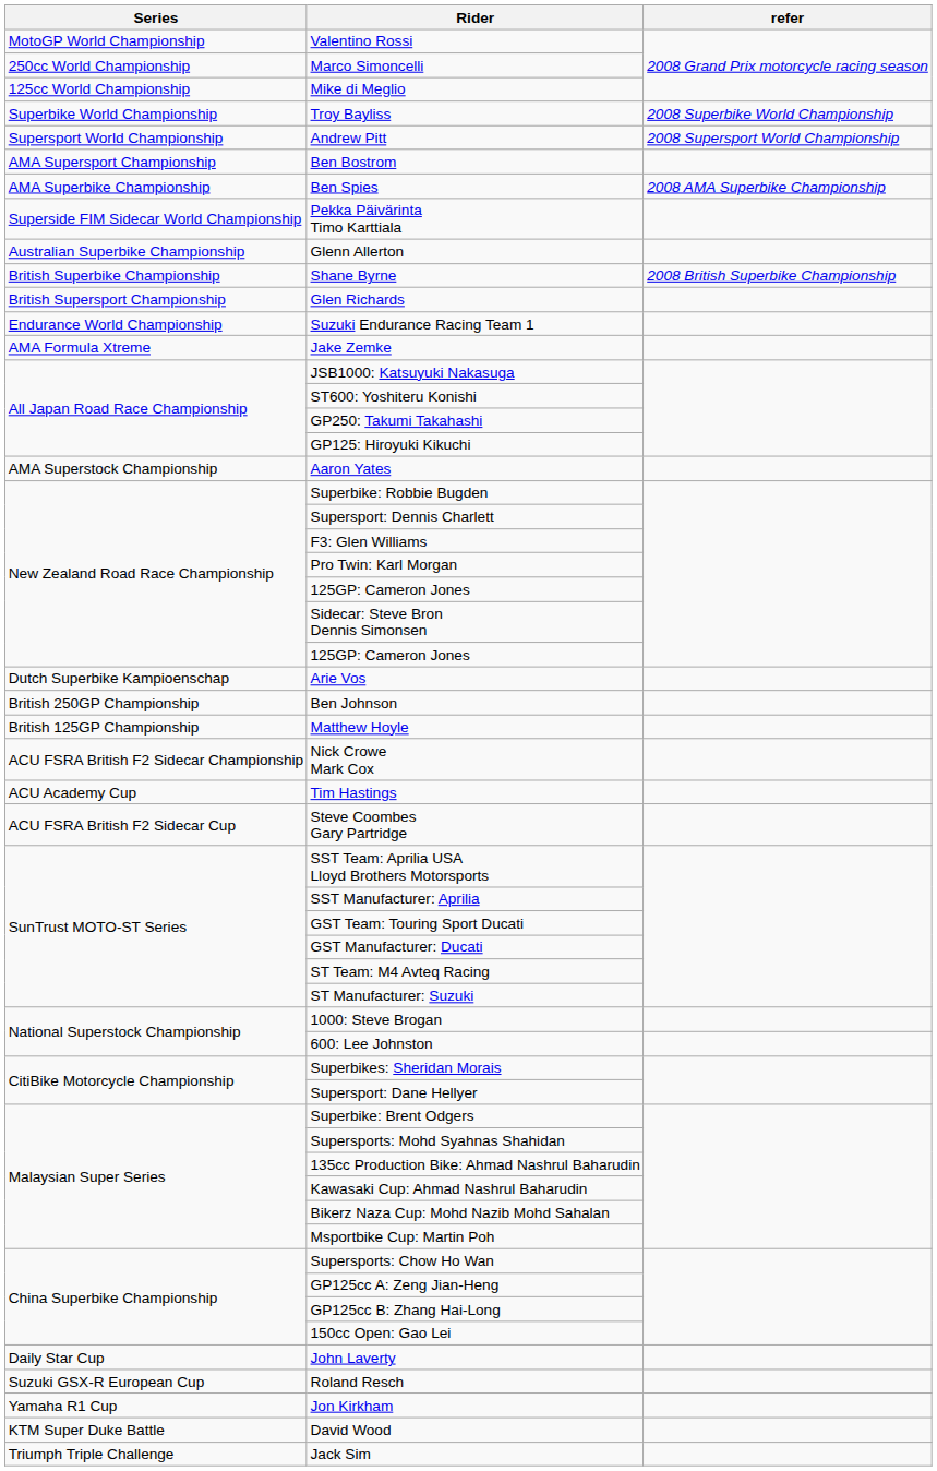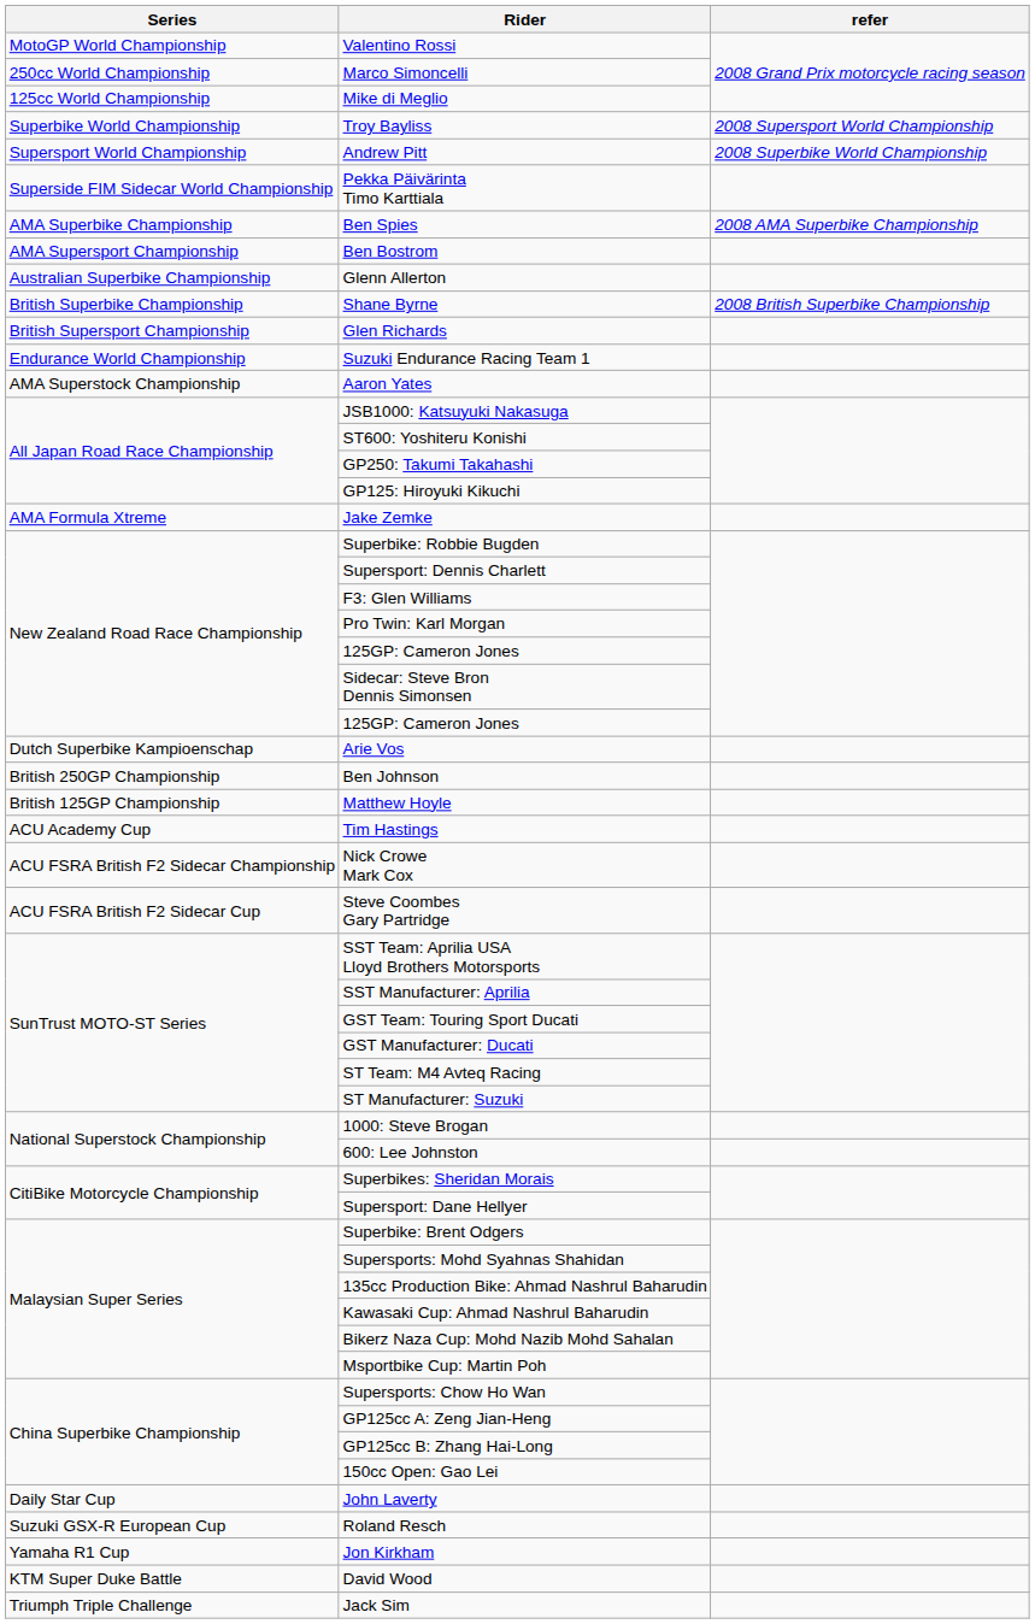Troy Bayliss | refer: 2008 Superbike World Championship -> 2008 Supersport World Championship
Andrew Pitt | refer: 2008 Supersport World Championship -> 2008 Superbike World Championship
rows swapped: Pekka Päivärinta Timo Karttiala <-> Ben Bostrom
rows swapped: Jake Zemke <-> Aaron Yates
rows swapped: Tim Hastings <-> Nick Crowe Mark Cox
